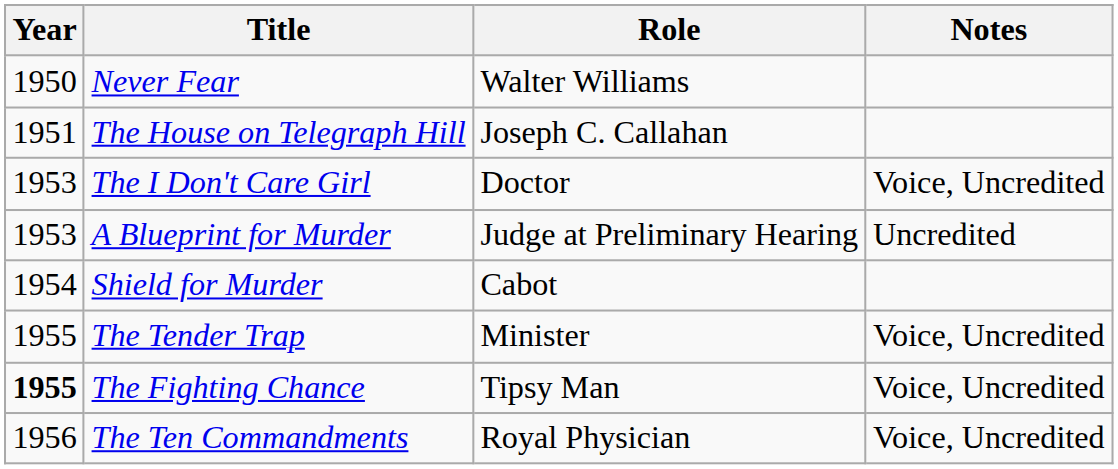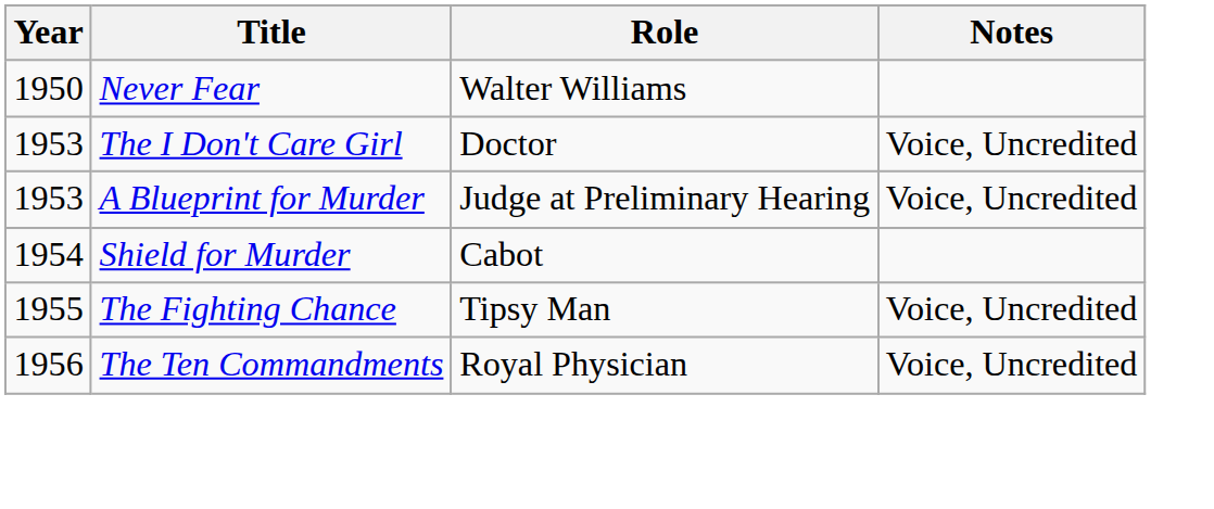- row: 1951 | The House on Telegraph Hill | Joseph C. Callahan
A Blueprint for Murder | Notes: Uncredited -> Voice, Uncredited
- row: 1955 | The Tender Trap | Minister | Voice, Uncredited
The Fighting Chance | Year: bold -> normal
